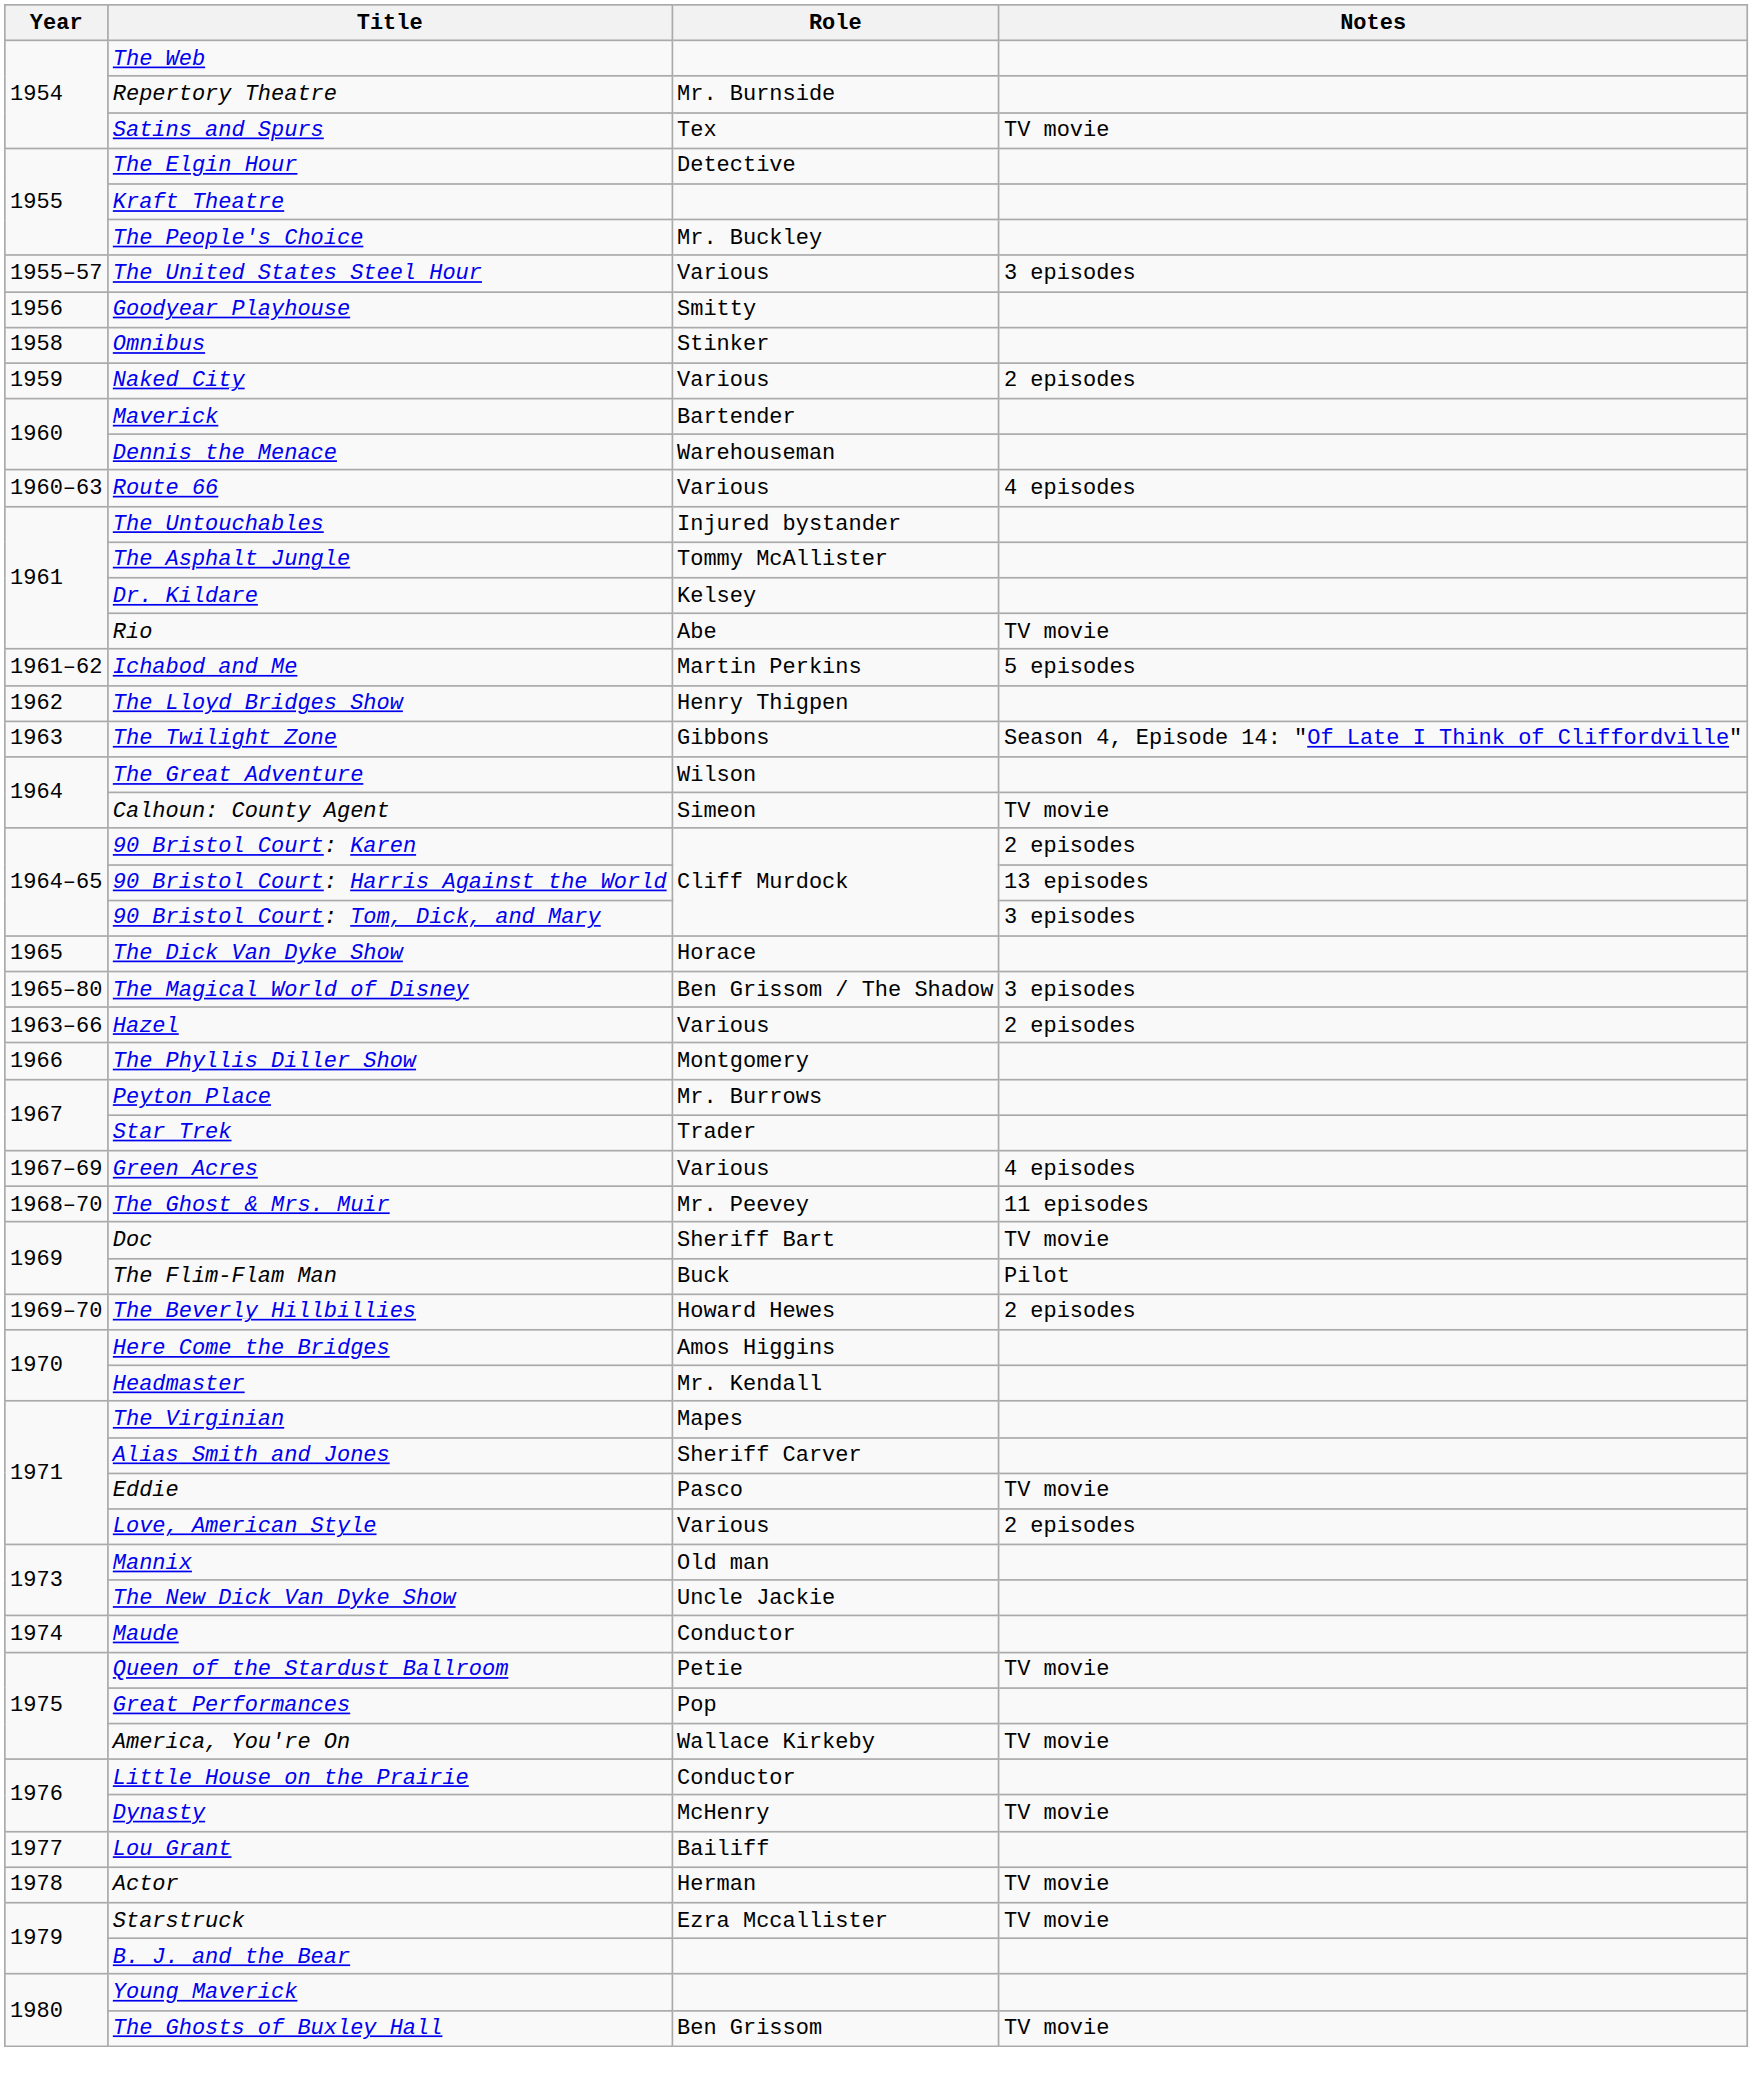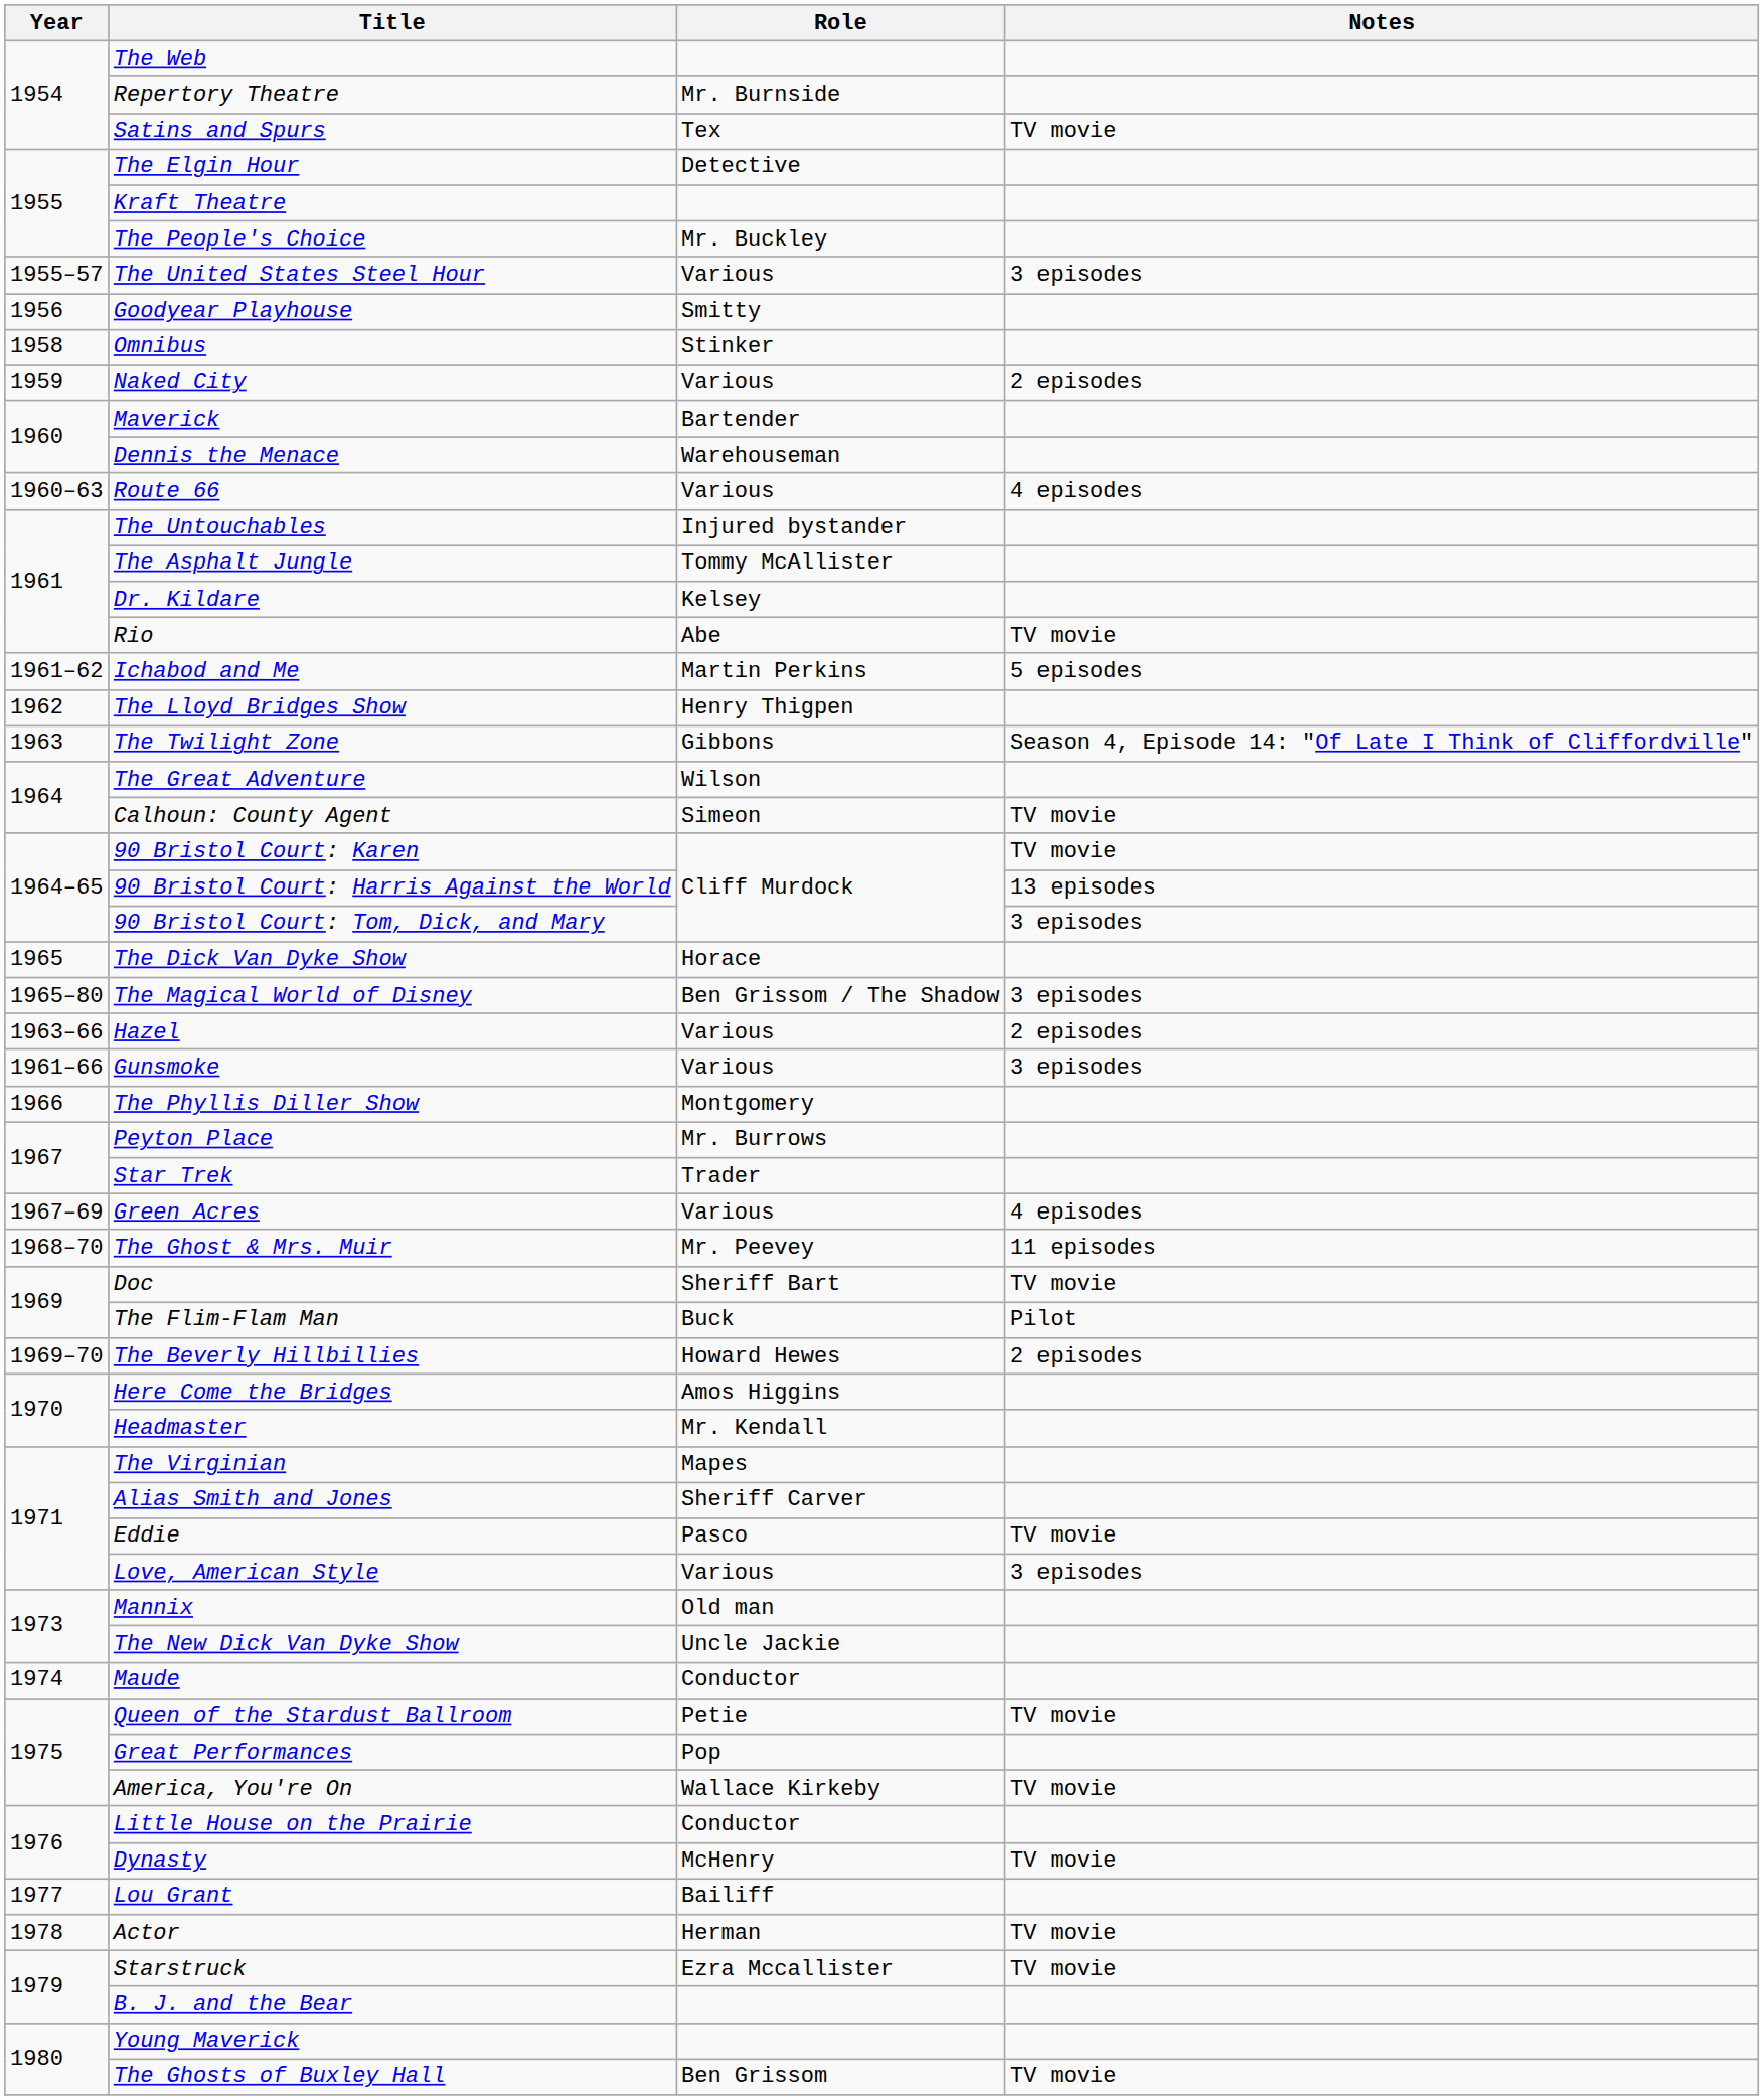90 Bristol Court: Karen | Notes: 2 episodes -> TV movie
+ row: 1961–66 | Gunsmoke | Various | 3 episodes
Love, American Style | Notes: 2 episodes -> 3 episodes
